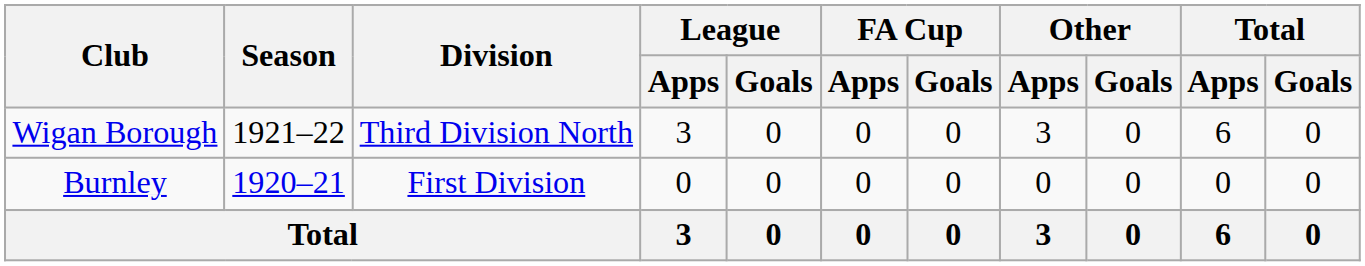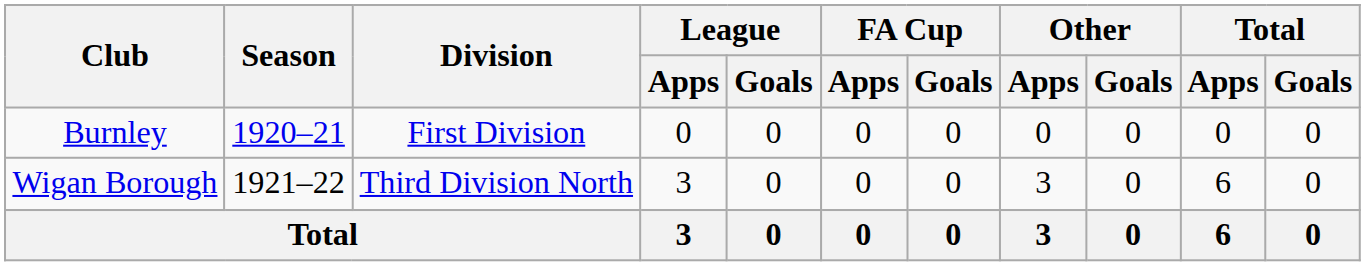rows swapped: Burnley <-> Wigan Borough
